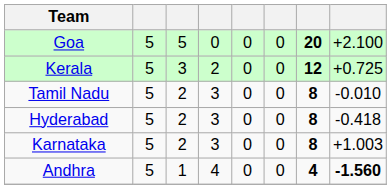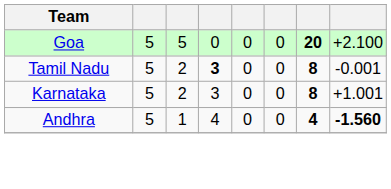- row: Kerala | 5 | 3 | 2 | 0 | 0 | 12 | +0.725
Tamil Nadu | column 4: normal -> bold
Tamil Nadu | column 8: -0.010 -> -0.001
- row: Hyderabad | 5 | 2 | 3 | 0 | 0 | 8 | -0.418
Karnataka | column 8: +1.003 -> +1.001
